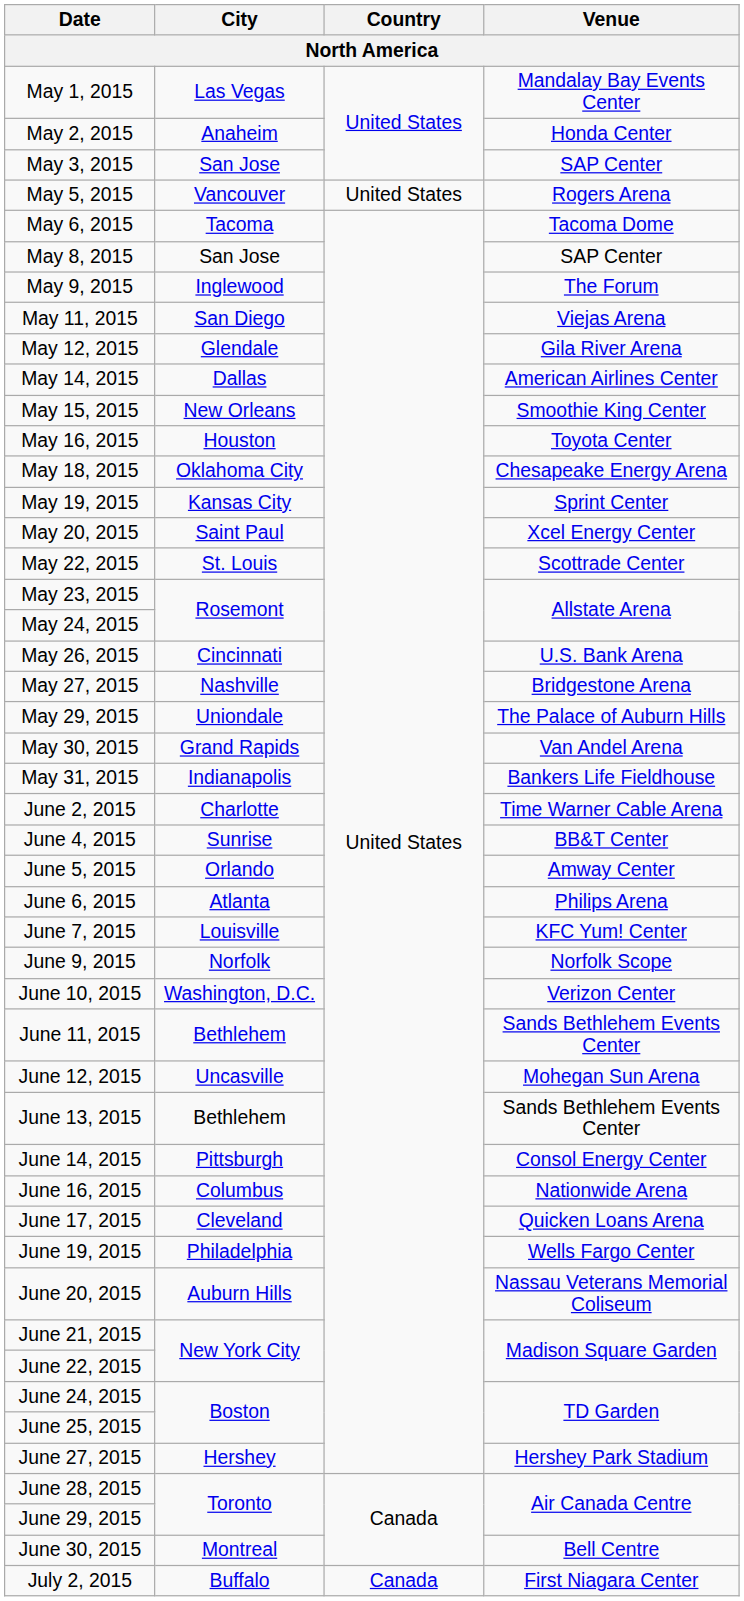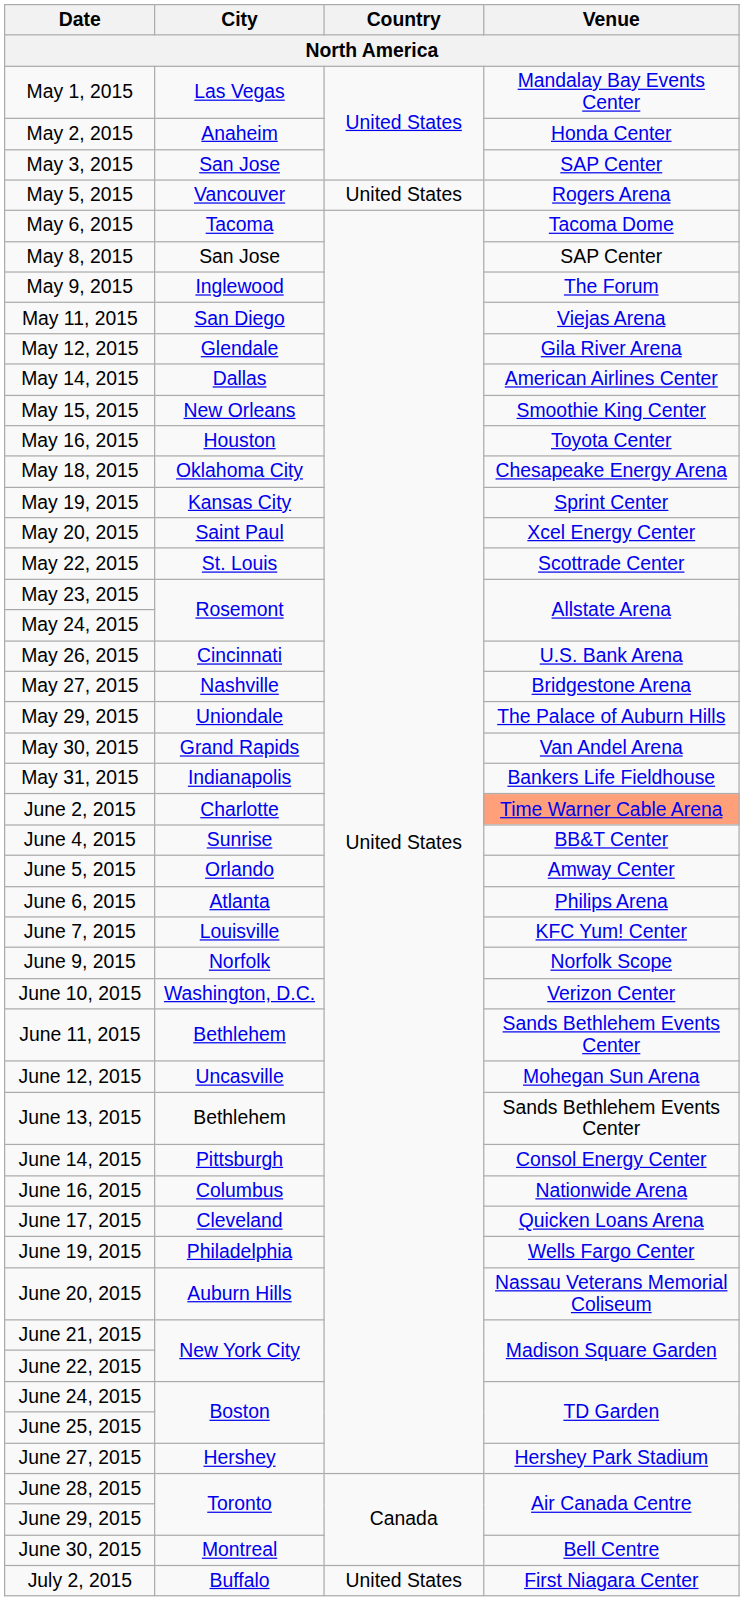June 2, 2015 | Venue: no background -> lightsalmon background
July 2, 2015 | Country: Canada -> United States
